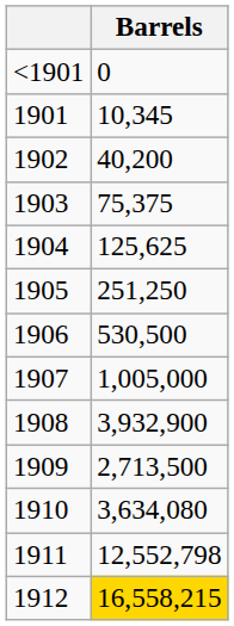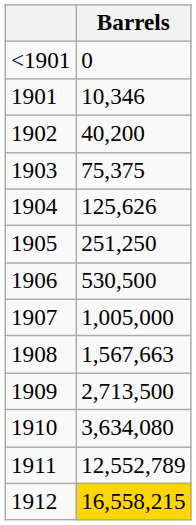1901 | Barrels: 10,345 -> 10,346
1904 | Barrels: 125,625 -> 125,626
1908 | Barrels: 3,932,900 -> 1,567,663
1911 | Barrels: 12,552,798 -> 12,552,789
